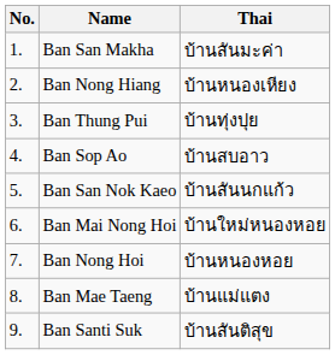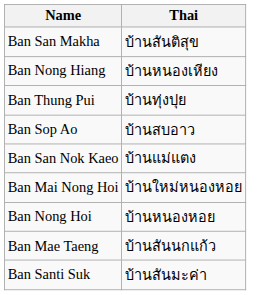- column: No. | 1. | 2. | 3. | 4. | 5. | 6. | 7. | 8. | 9.
Ban San Makha | Thai: บ้านสันมะค่า -> บ้านสันติสุข
Ban San Nok Kaeo | Thai: บ้านสันนกแก้ว -> บ้านแม่แตง
Ban Mae Taeng | Thai: บ้านแม่แตง -> บ้านสันนกแก้ว
Ban Santi Suk | Thai: บ้านสันติสุข -> บ้านสันมะค่า
